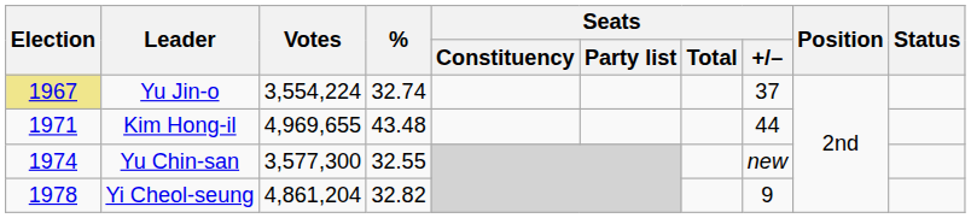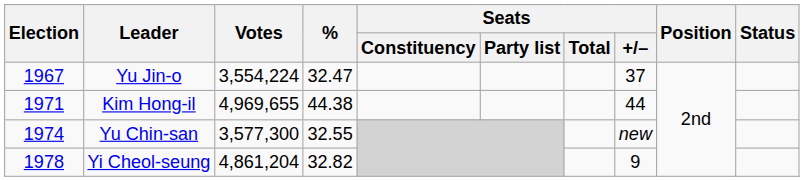Yu Jin-o | Election: khaki background -> no background
Yu Jin-o | %: 32.74 -> 32.47
Kim Hong-il | %: 43.48 -> 44.38
